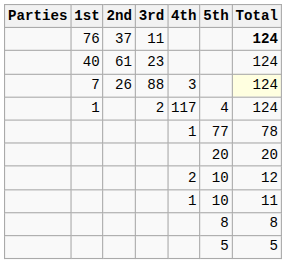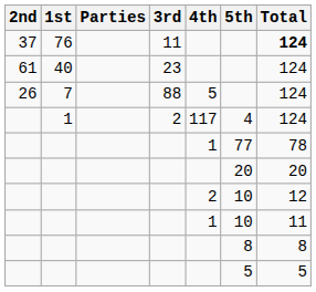columns swapped: Parties <-> 2nd
7 | 4th: 3 -> 5
7 | Total: lightyellow background -> no background
